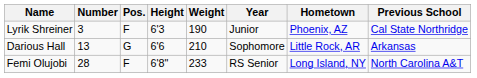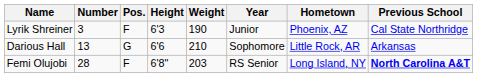Femi Olujobi | Weight: 233 -> 203
Femi Olujobi | Previous School: normal -> bold
